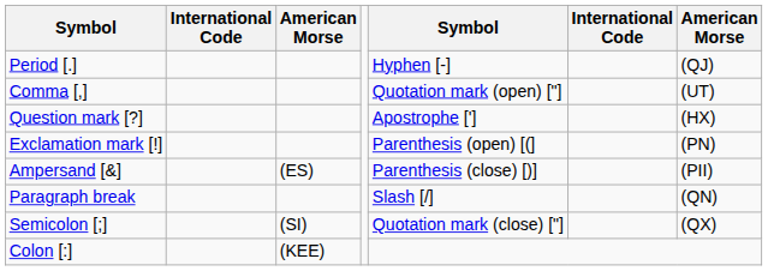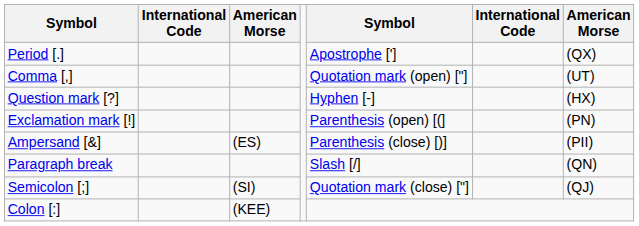Period [.] | column 5: Hyphen [-] -> Apostrophe [']
Period [.] | column 7: (QJ) -> (QX)
Question mark [?] | column 5: Apostrophe ['] -> Hyphen [-]
Semicolon [;] | column 7: (QX) -> (QJ)
